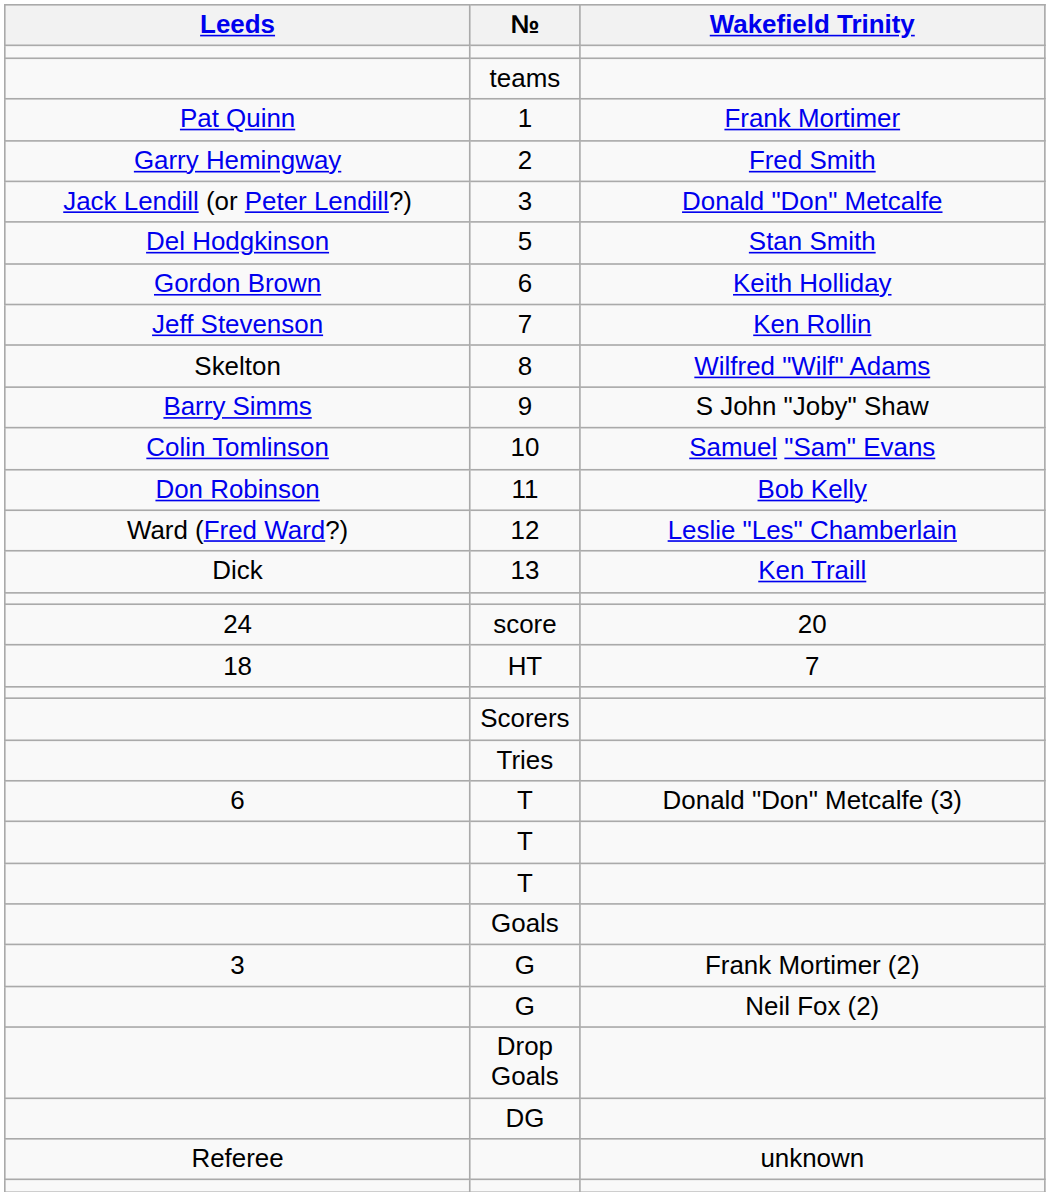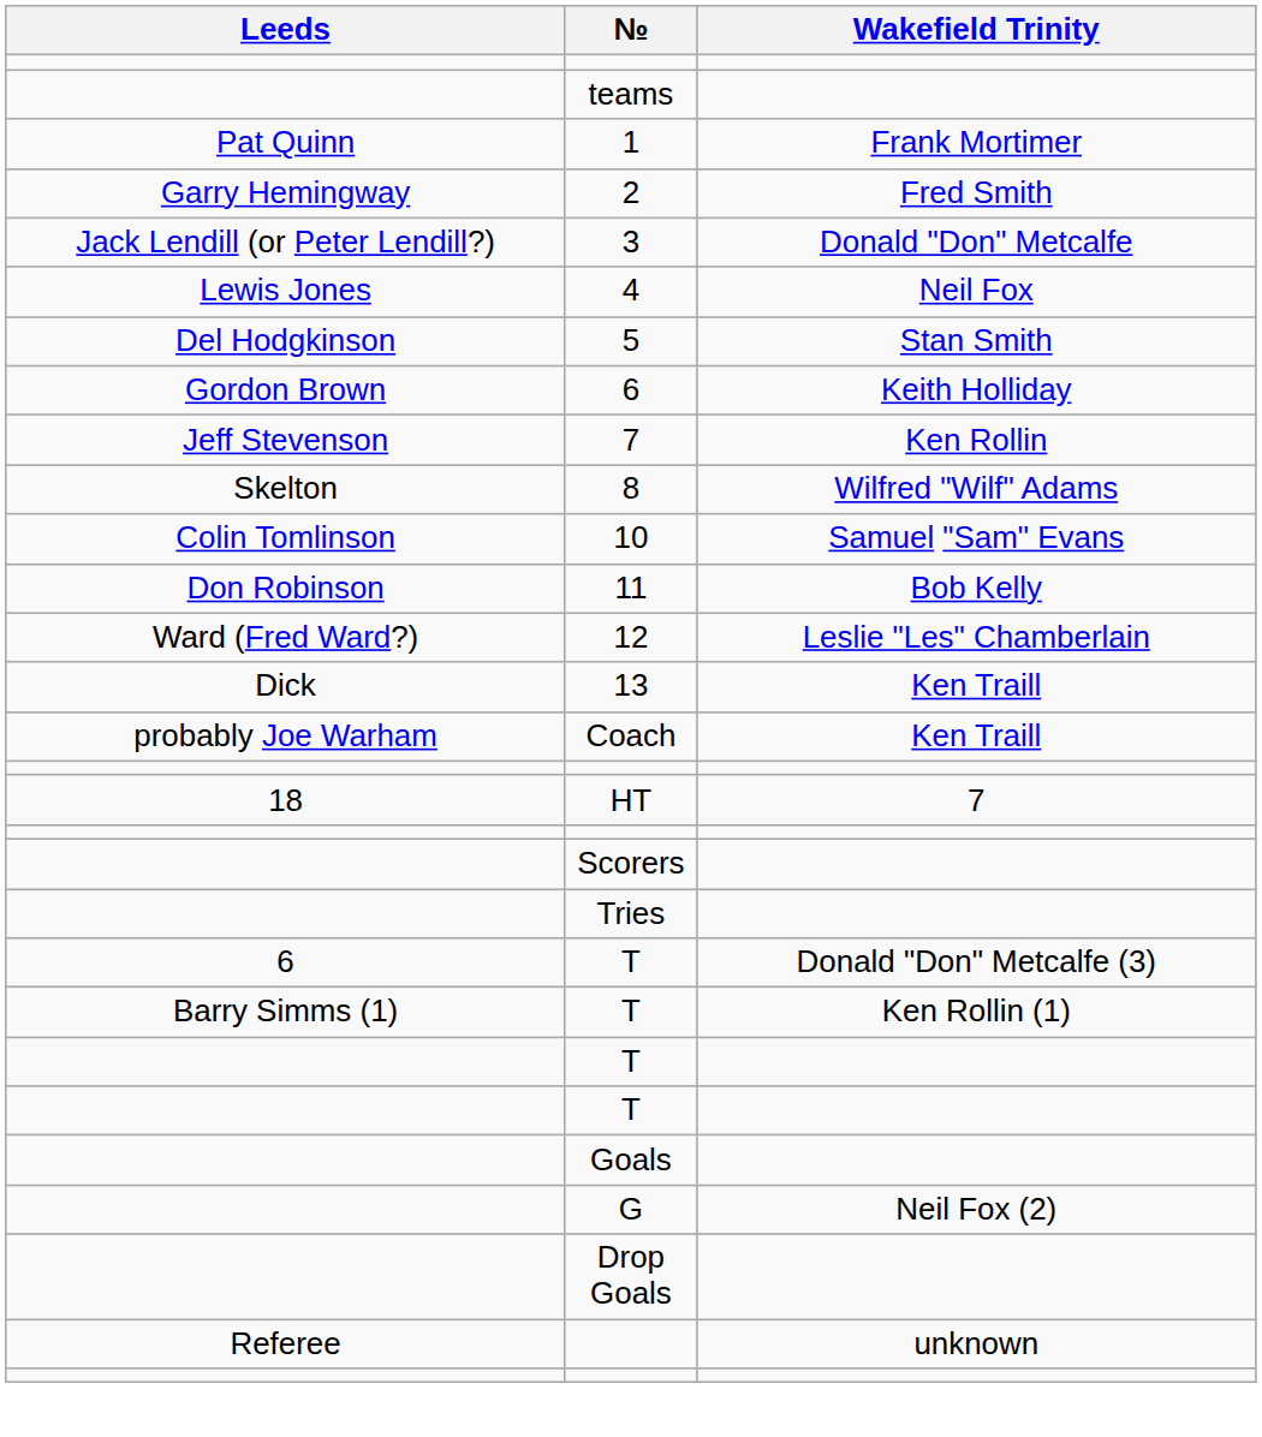+ row: Lewis Jones | 4 | Neil Fox
- row: Barry Simms | 9 | S John "Joby" Shaw
+ row: probably Joe Warham | Coach | Ken Traill
- row: 24 | score | 20
+ row: Barry Simms (1) | T | Ken Rollin (1)
- row: 3 | G | Frank Mortimer (2)
- row: DG
